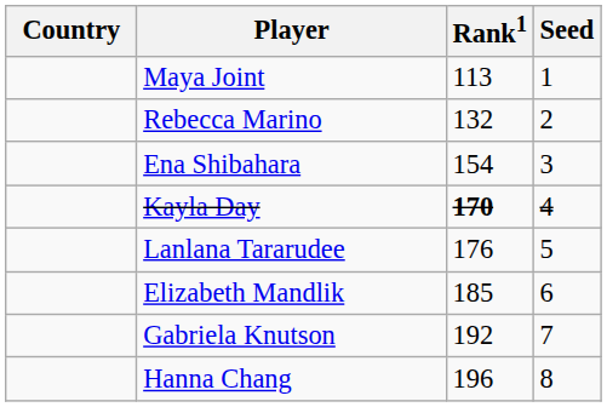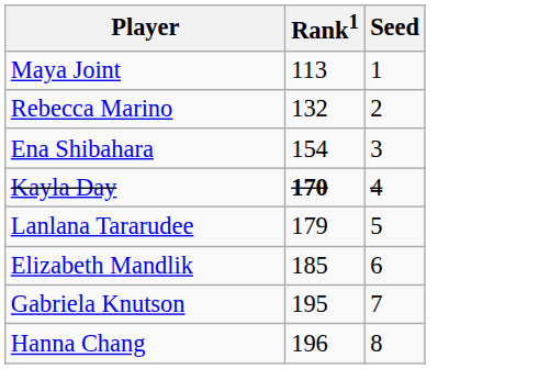- column: Country
Lanlana Tararudee | Rank1: 176 -> 179
Gabriela Knutson | Rank1: 192 -> 195
